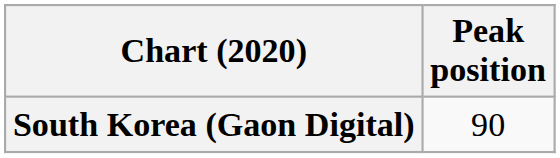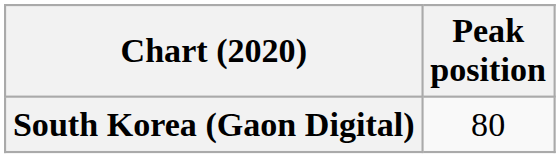South Korea (Gaon Digital) | Peak position: 90 -> 80
